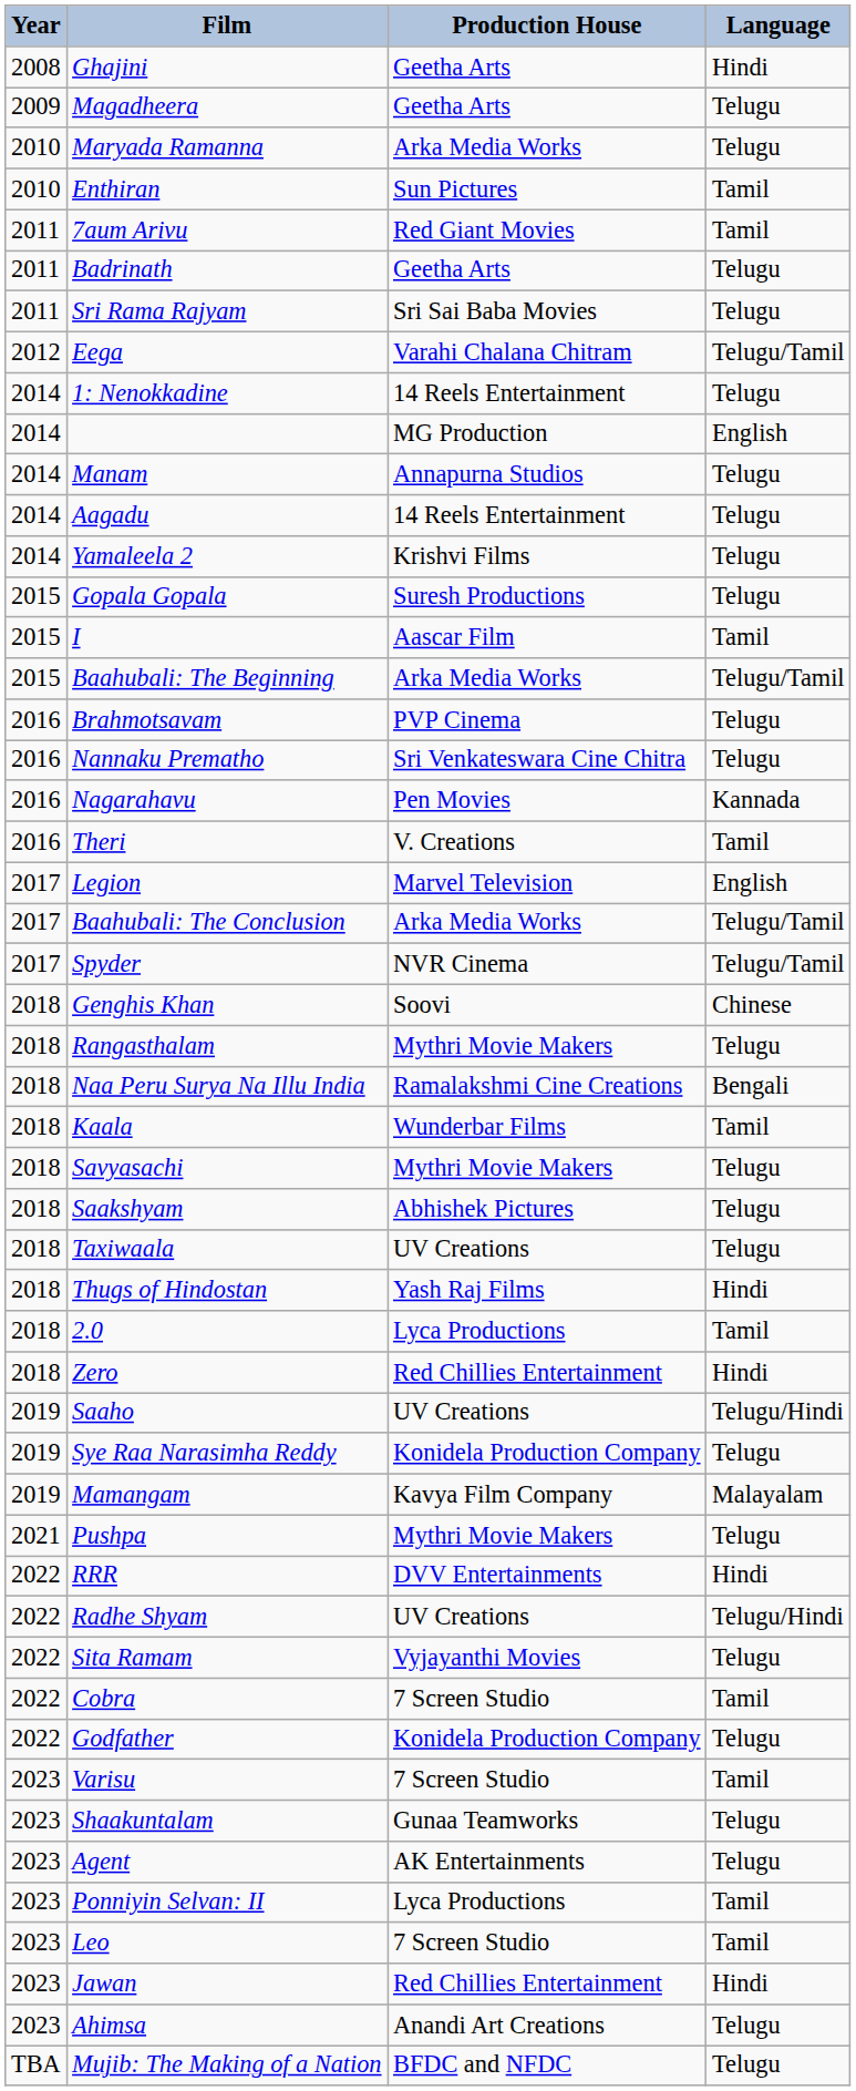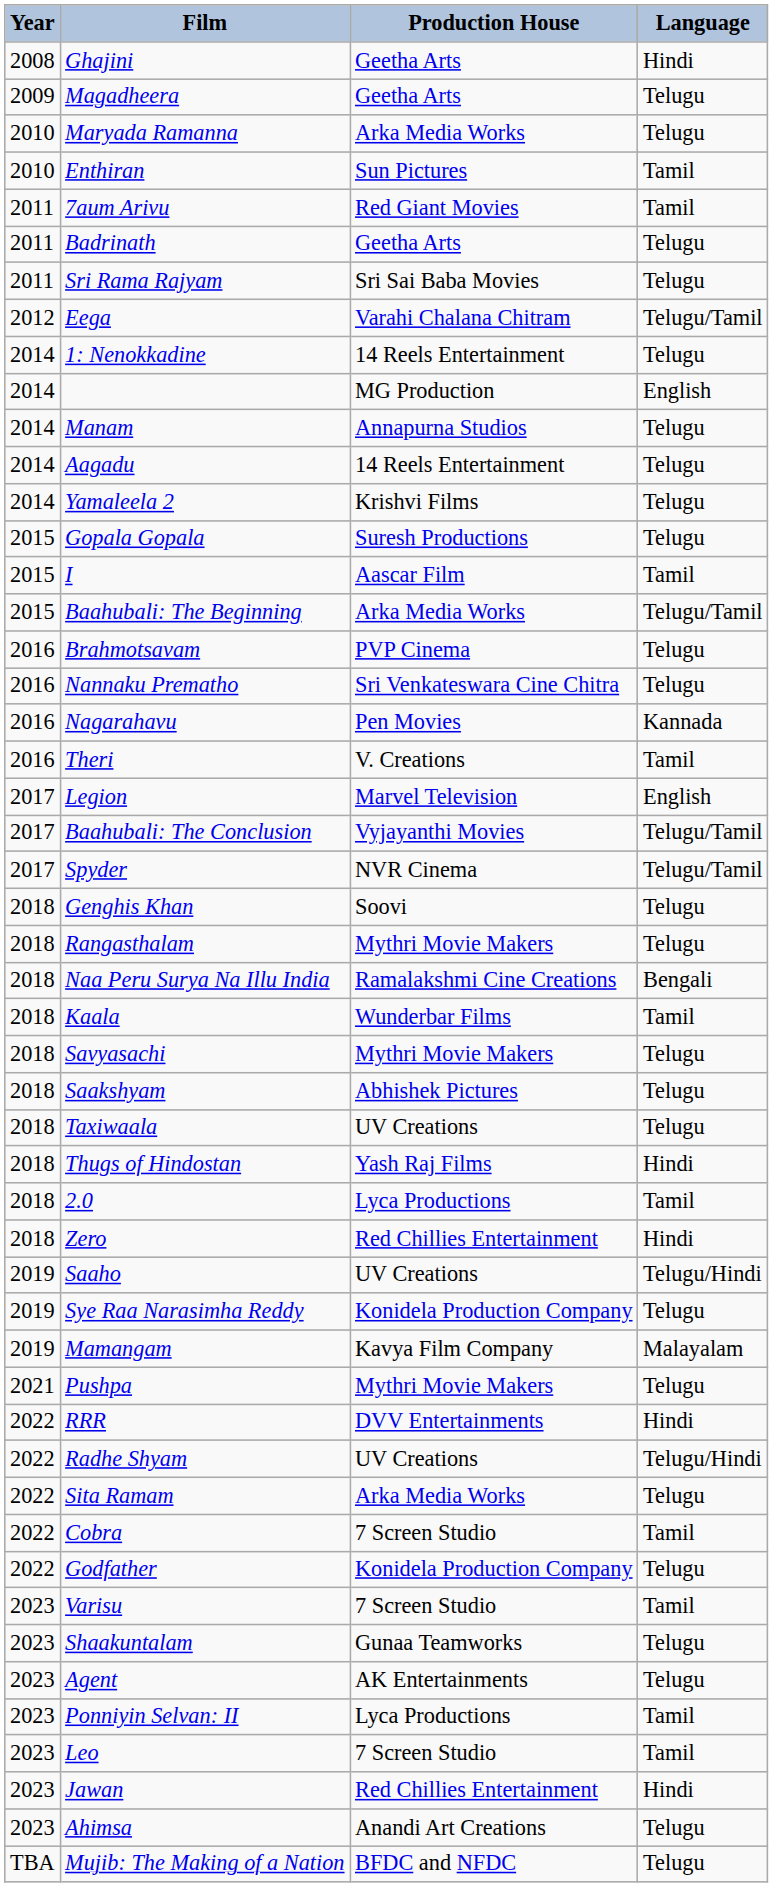Baahubali: The Conclusion | Production House: Arka Media Works -> Vyjayanthi Movies
Genghis Khan | Language: Chinese -> Telugu
Sita Ramam | Production House: Vyjayanthi Movies -> Arka Media Works
